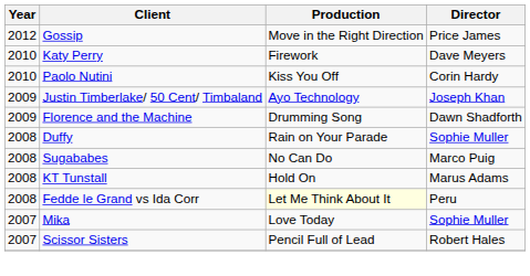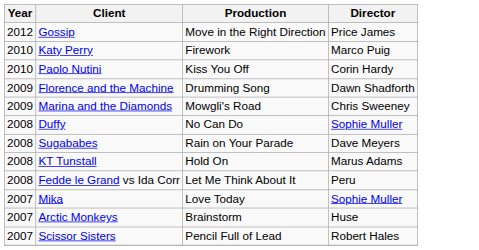Katy Perry | Director: Dave Meyers -> Marco Puig
- row: 2009 | Justin Timberlake/ 50 Cent/ Timbaland | Ayo Technology | Joseph Khan
+ row: 2009 | Marina and the Diamonds | Mowgli's Road | Chris Sweeney
Duffy | Production: Rain on Your Parade -> No Can Do
Sugababes | Production: No Can Do -> Rain on Your Parade
Sugababes | Director: Marco Puig -> Dave Meyers
Fedde le Grand vs Ida Corr | Production: lightyellow background -> no background
+ row: 2007 | Arctic Monkeys | Brainstorm | Huse
